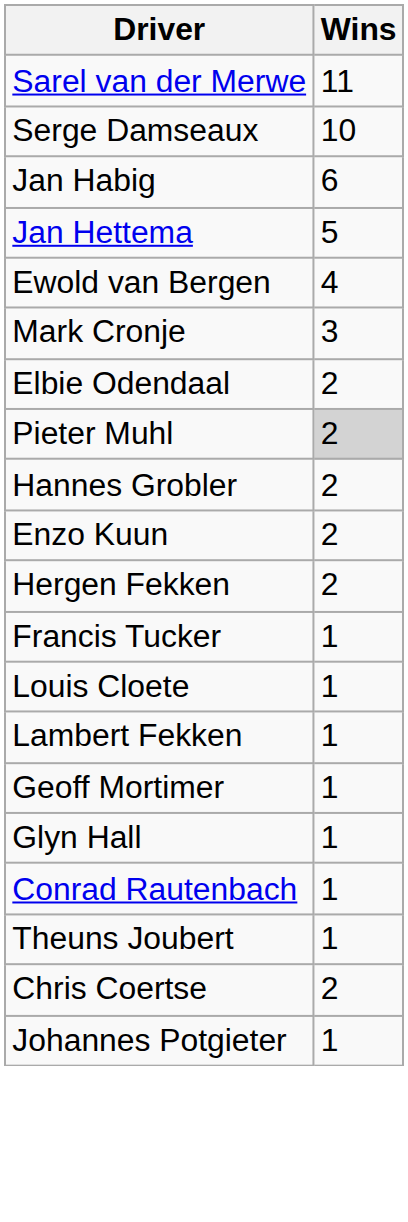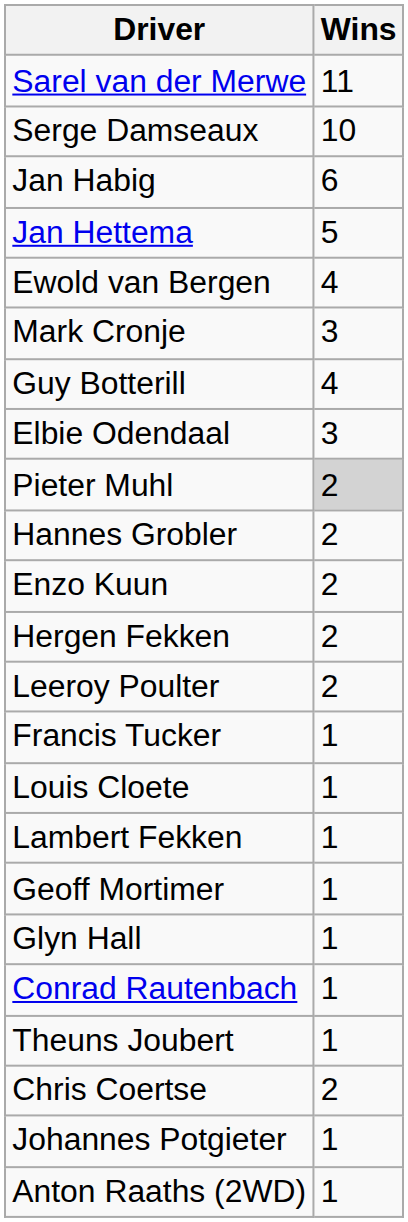+ row: Guy Botterill | 4
Elbie Odendaal | Wins: 2 -> 3
+ row: Leeroy Poulter | 2
+ row: Anton Raaths (2WD) | 1
